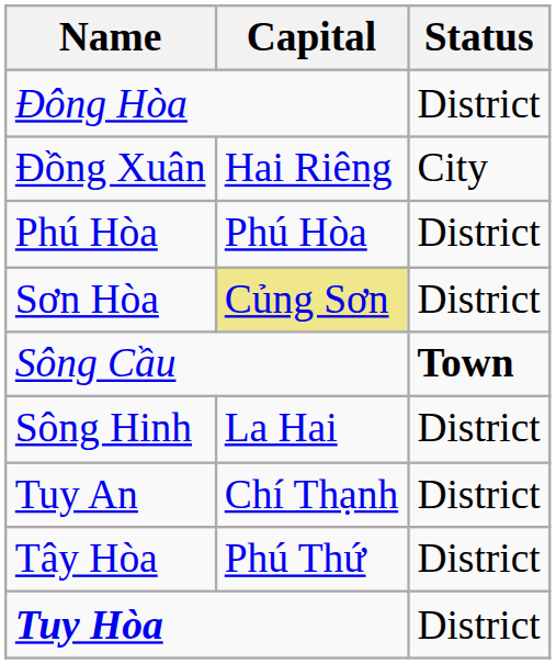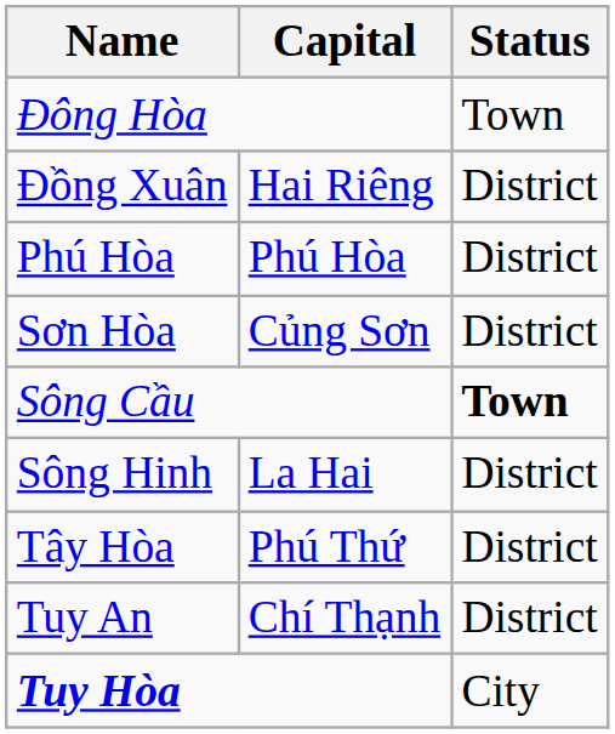Đông Hòa | Status: District -> Town
Đồng Xuân | Status: City -> District
Sơn Hòa | Capital: khaki background -> no background
rows swapped: Tây Hòa <-> Tuy An
Tuy Hòa | Status: District -> City
